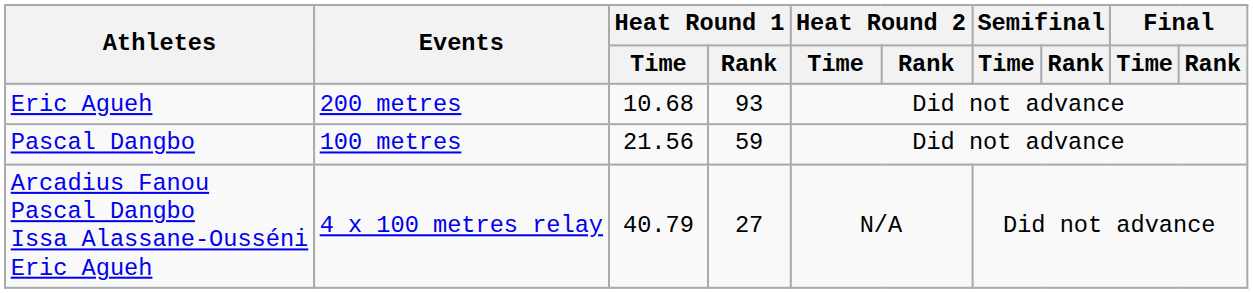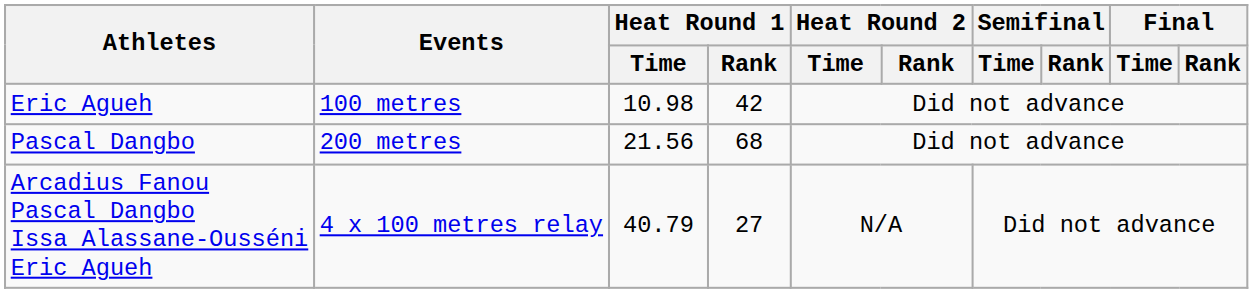Eric Agueh | Events: 200 metres -> 100 metres
Eric Agueh | Heat Round 1 / Time: 10.68 -> 10.98
Eric Agueh | Heat Round 1 / Rank: 93 -> 42
Pascal Dangbo | Events: 100 metres -> 200 metres
Pascal Dangbo | Heat Round 1 / Rank: 59 -> 68
